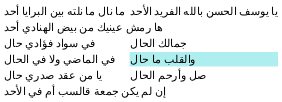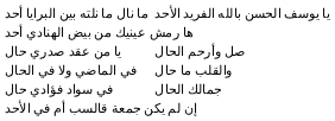rows swapped: في سواد فؤادي حال <-> يا من عقد صدري حال
في الماضي ولا في الحال | column 3: paleturquoise background -> no background
